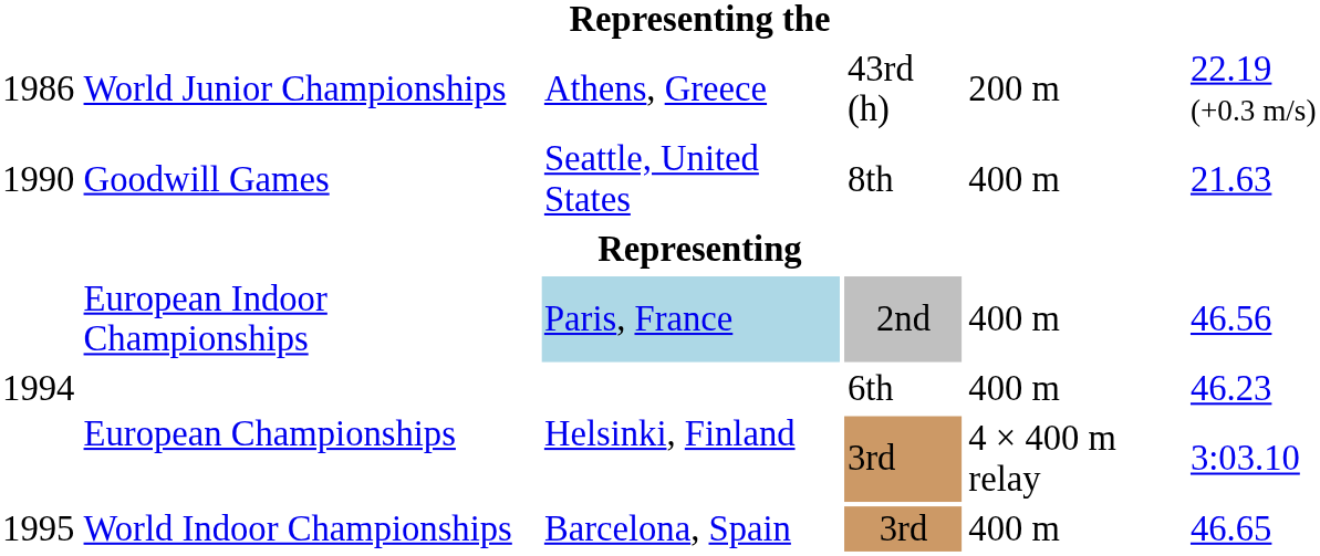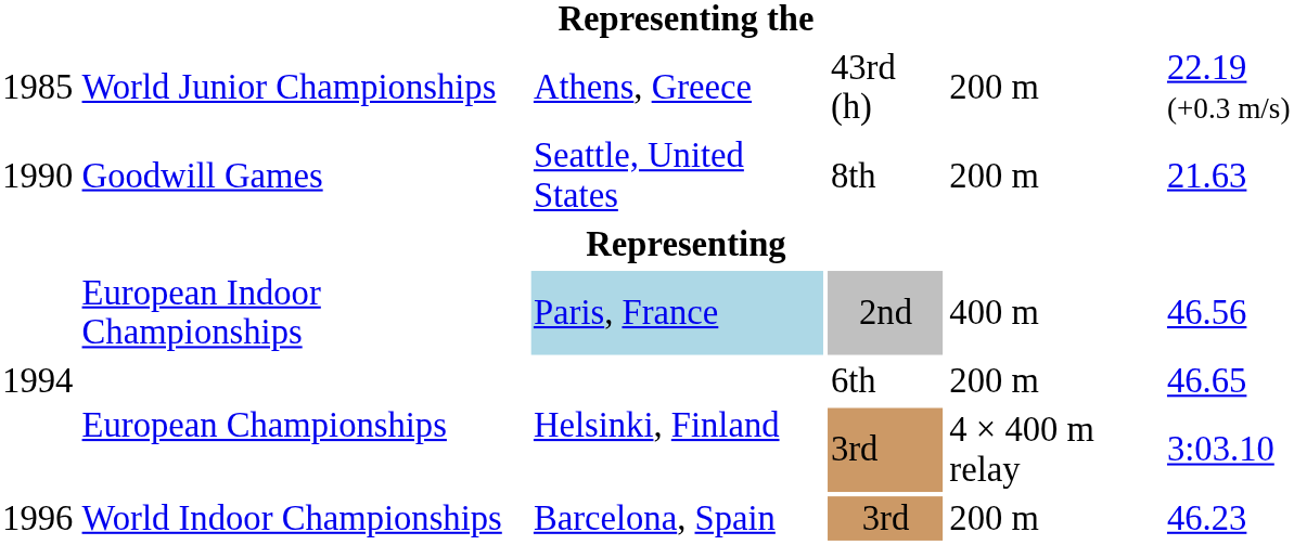World Junior Championships | column 1: 1986 -> 1985
Goodwill Games | column 5: 400 m -> 200 m
European Championships / 6th | column 5: 400 m -> 200 m
European Championships / 6th | column 6: 46.23 -> 46.65
World Indoor Championships | column 1: 1995 -> 1996
World Indoor Championships | column 5: 400 m -> 200 m
World Indoor Championships | column 6: 46.65 -> 46.23
